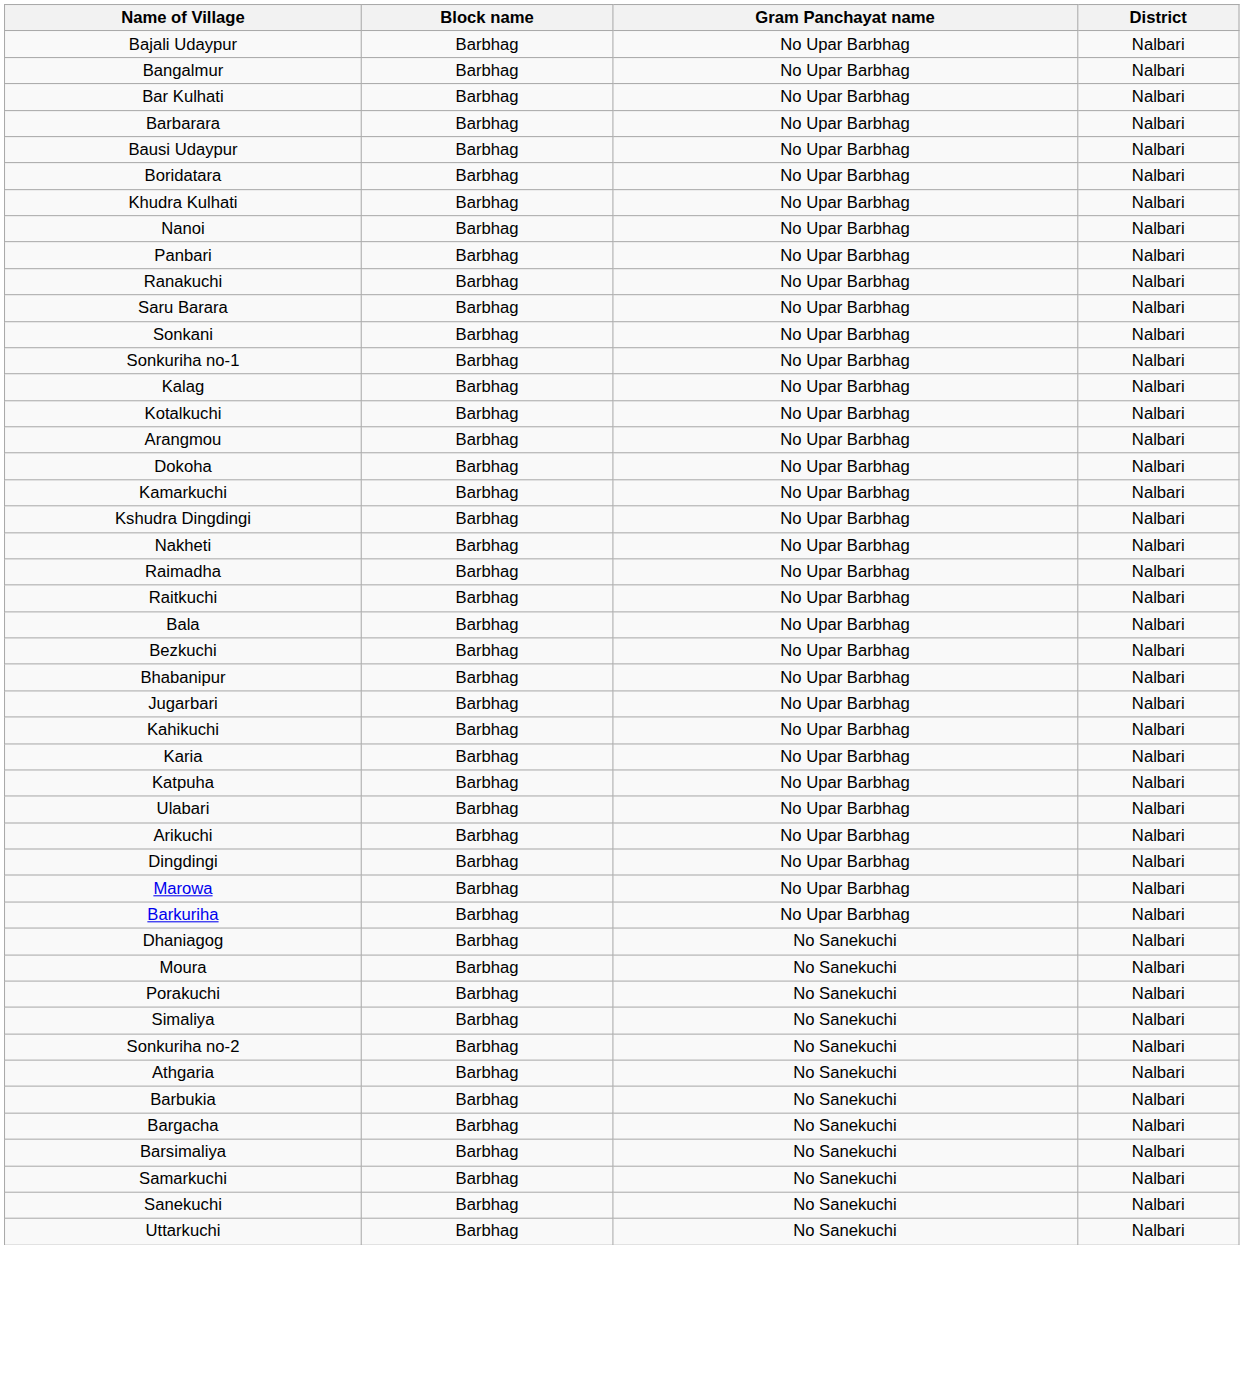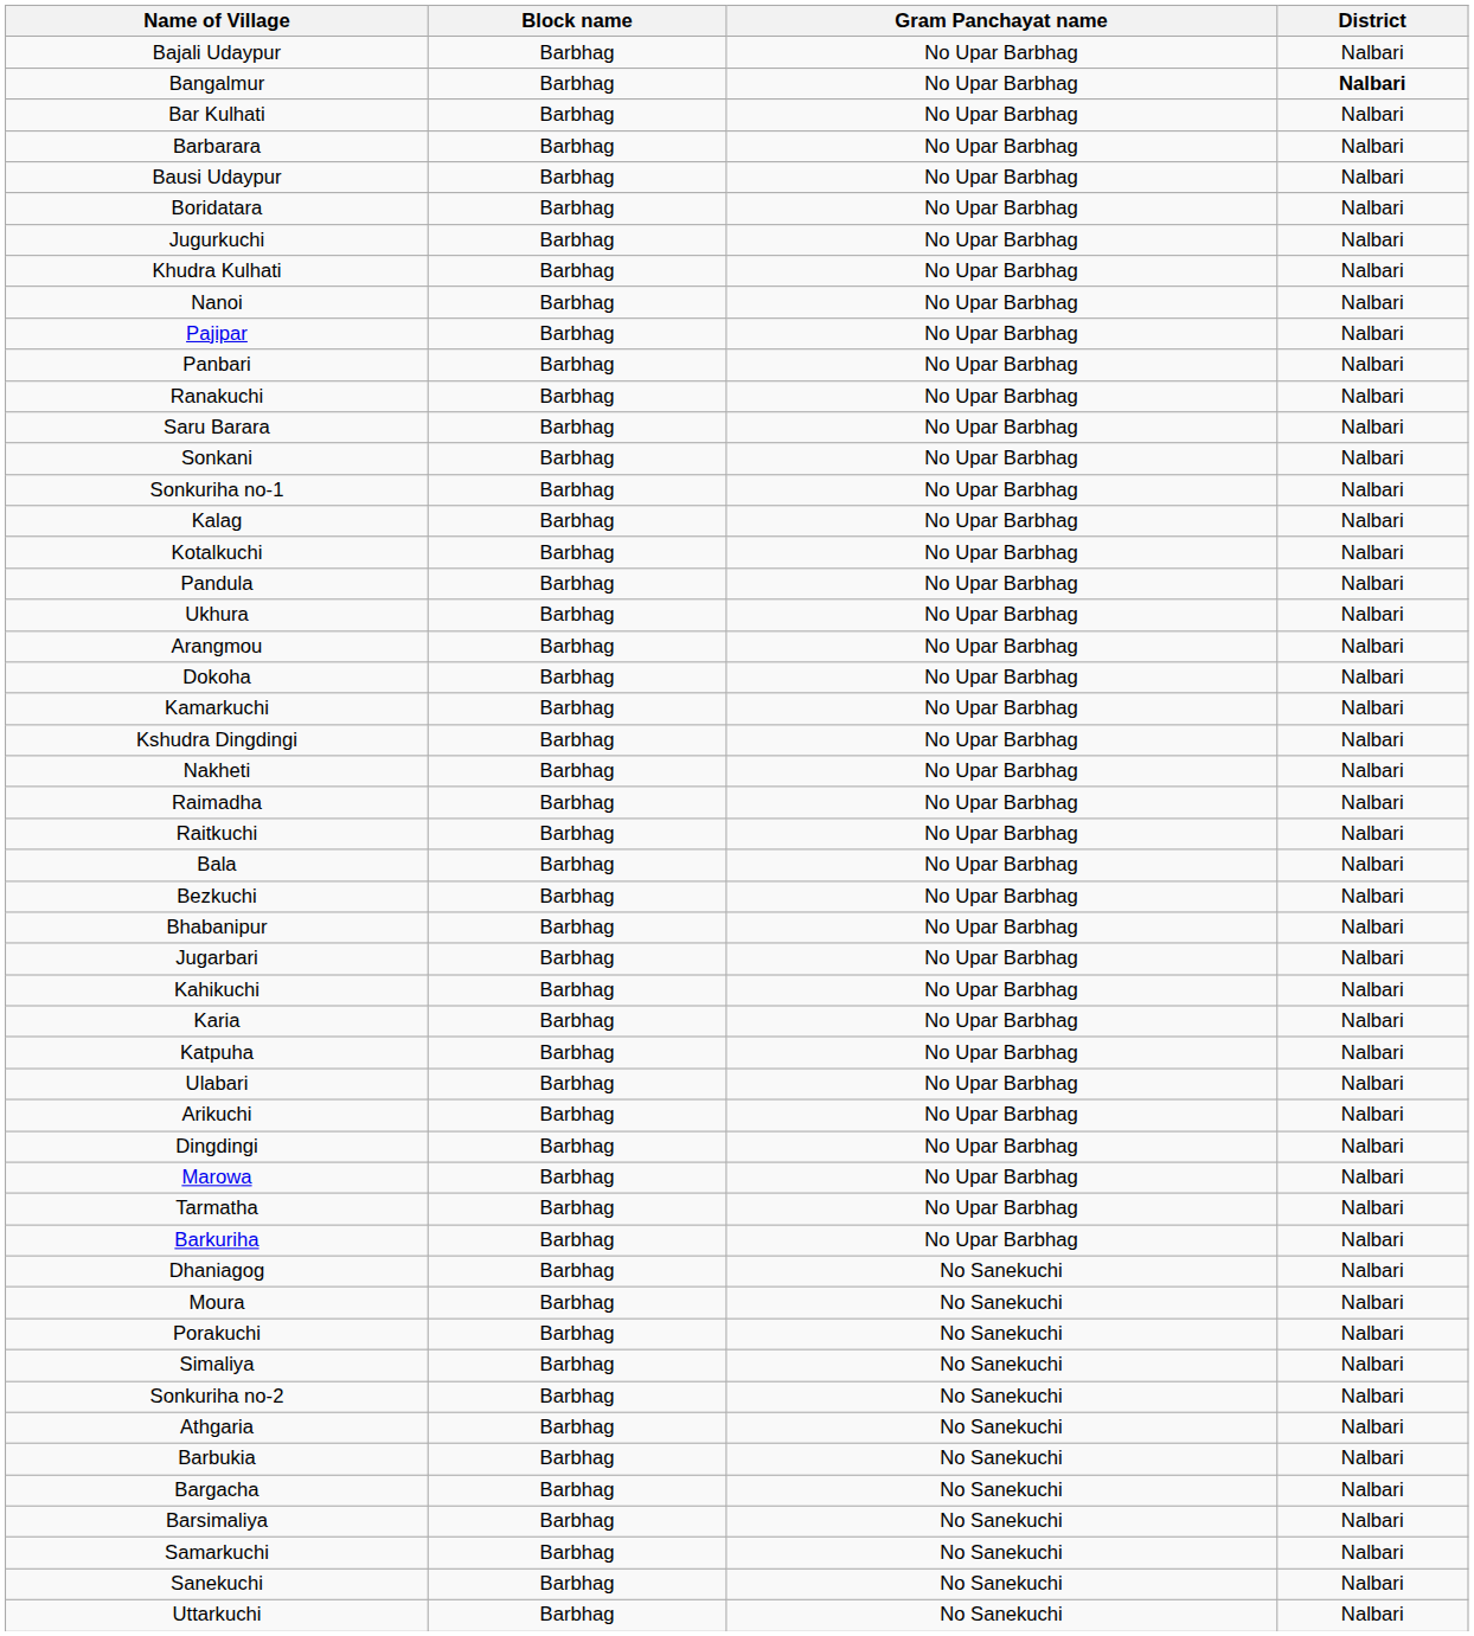Bangalmur | District: normal -> bold
+ row: Jugurkuchi | Barbhag | No Upar Barbhag | Nalbari
+ row: Pajipar | Barbhag | No Upar Barbhag | Nalbari
+ row: Pandula | Barbhag | No Upar Barbhag | Nalbari
+ row: Ukhura | Barbhag | No Upar Barbhag | Nalbari
+ row: Tarmatha | Barbhag | No Upar Barbhag | Nalbari
